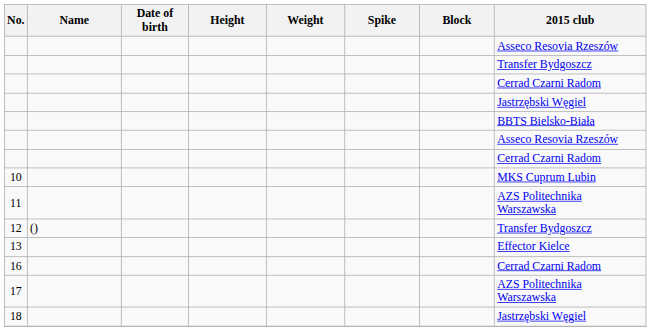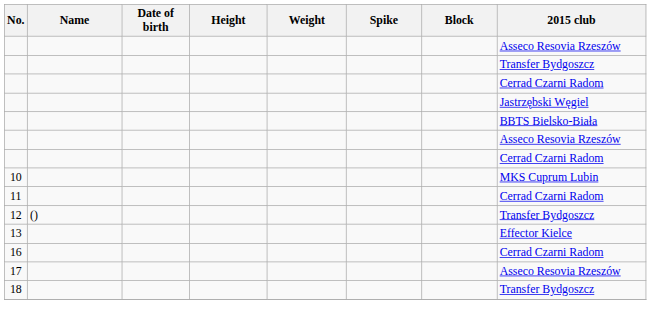11 | 2015 club: AZS Politechnika Warszawska -> Cerrad Czarni Radom
17 | 2015 club: AZS Politechnika Warszawska -> Asseco Resovia Rzeszów
18 | 2015 club: Jastrzębski Węgiel -> Transfer Bydgoszcz
